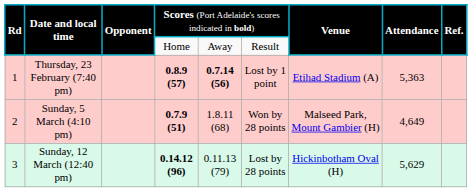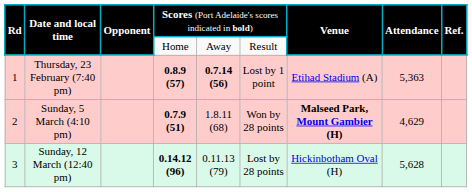Sunday, 5 March (4:10 pm) | column 7: normal -> bold
Sunday, 5 March (4:10 pm) | column 8: 4,649 -> 4,629
Sunday, 12 March (12:40 pm) | column 8: 5,629 -> 5,628
